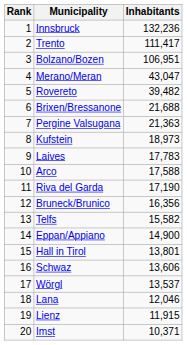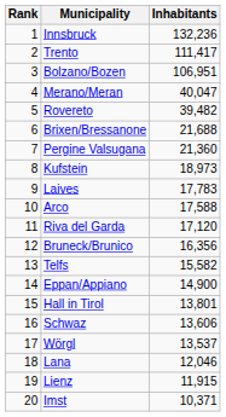Merano/Meran | Inhabitants: 43,047 -> 40,047
Pergine Valsugana | Inhabitants: 21,363 -> 21,360
Riva del Garda | Inhabitants: 17,190 -> 17,120
